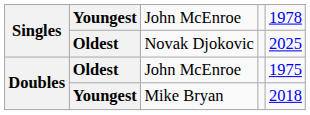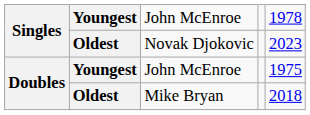Novak Djokovic | column 5: 2025 -> 2023
Doubles / John McEnroe | column 2: Oldest -> Youngest
Mike Bryan | column 2: Youngest -> Oldest
